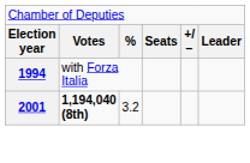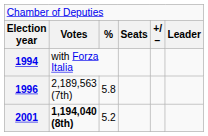+ row: 1996 | 2,189,563 (7th) | 5.8
2001 | column 3: 3.2 -> 5.2
